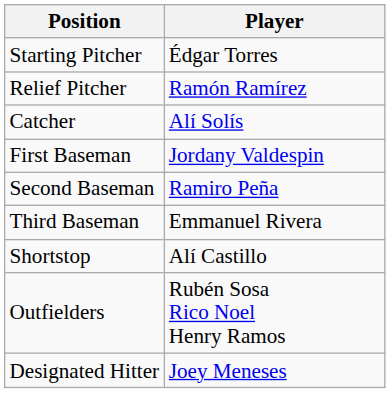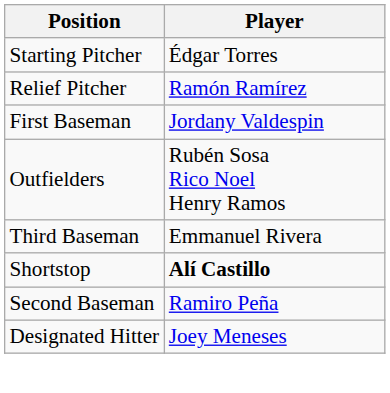- row: Catcher | Alí Solís
rows swapped: Second Baseman <-> Outfielders
Shortstop | Player: normal -> bold
